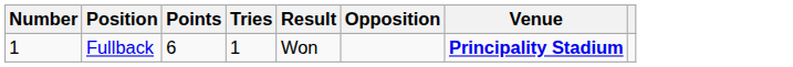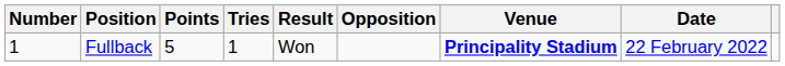+ column: Date | 22 February 2022
Fullback | Points: 6 -> 5
